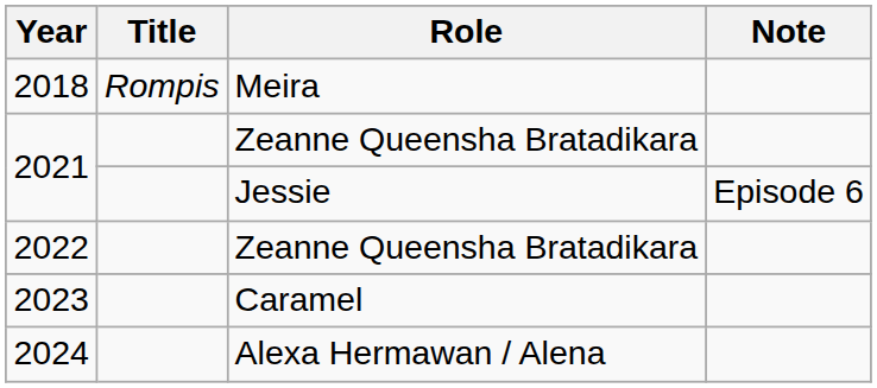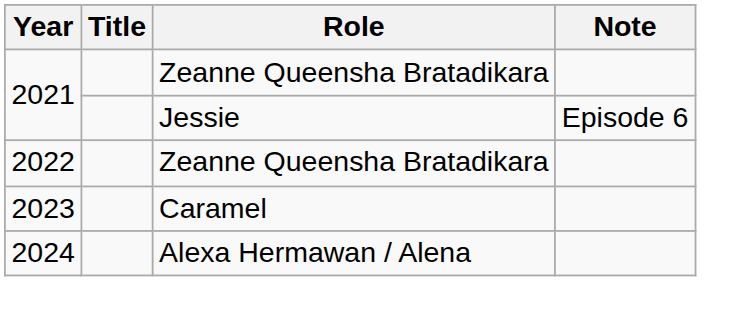- row: 2018 | Rompis | Meira
